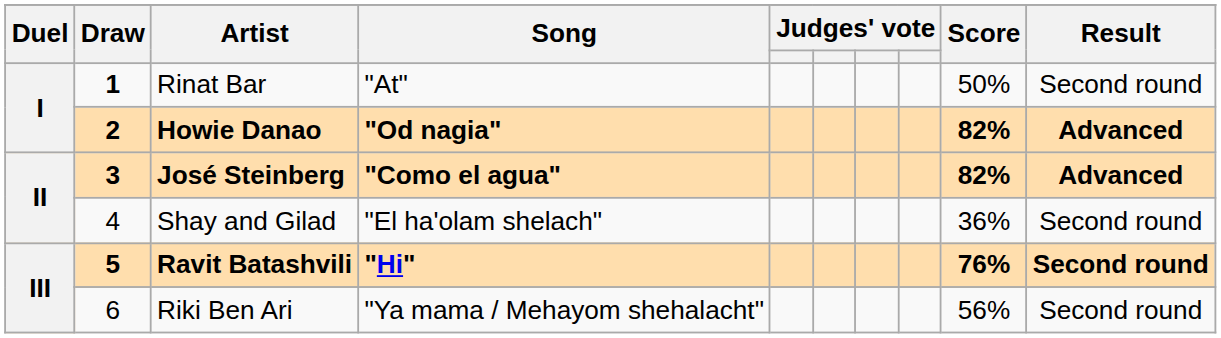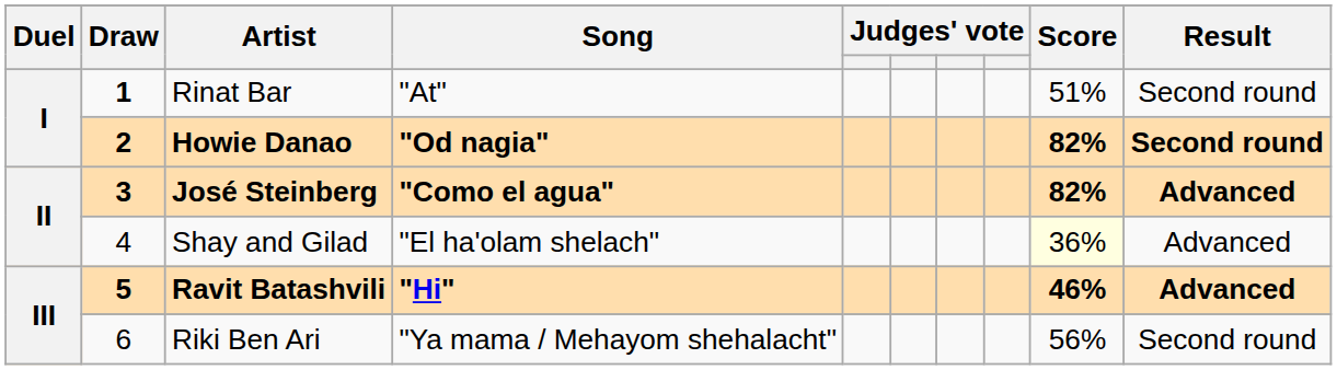Rinat Bar | Score: 50% -> 51%
Howie Danao | Result: Advanced -> Second round
Shay and Gilad | Score: no background -> lightyellow background
Shay and Gilad | Result: Second round -> Advanced
Ravit Batashvili | Score: 76% -> 46%
Ravit Batashvili | Result: Second round -> Advanced
